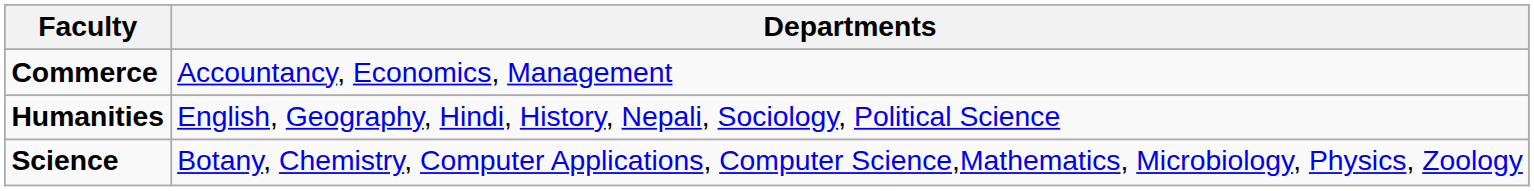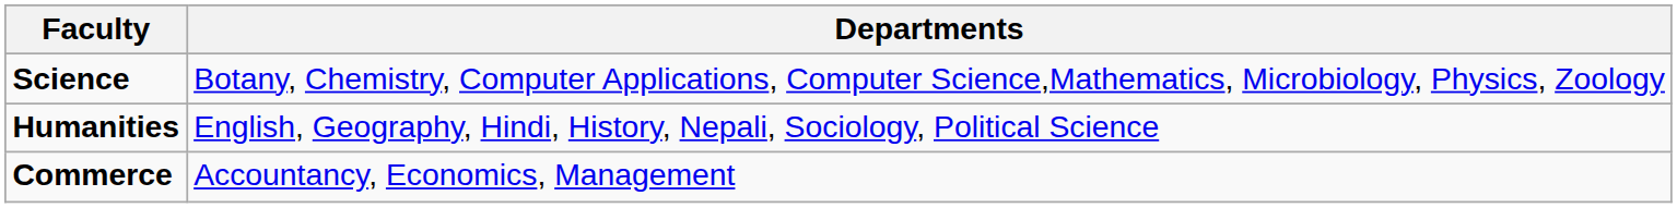rows swapped: Science <-> Commerce
